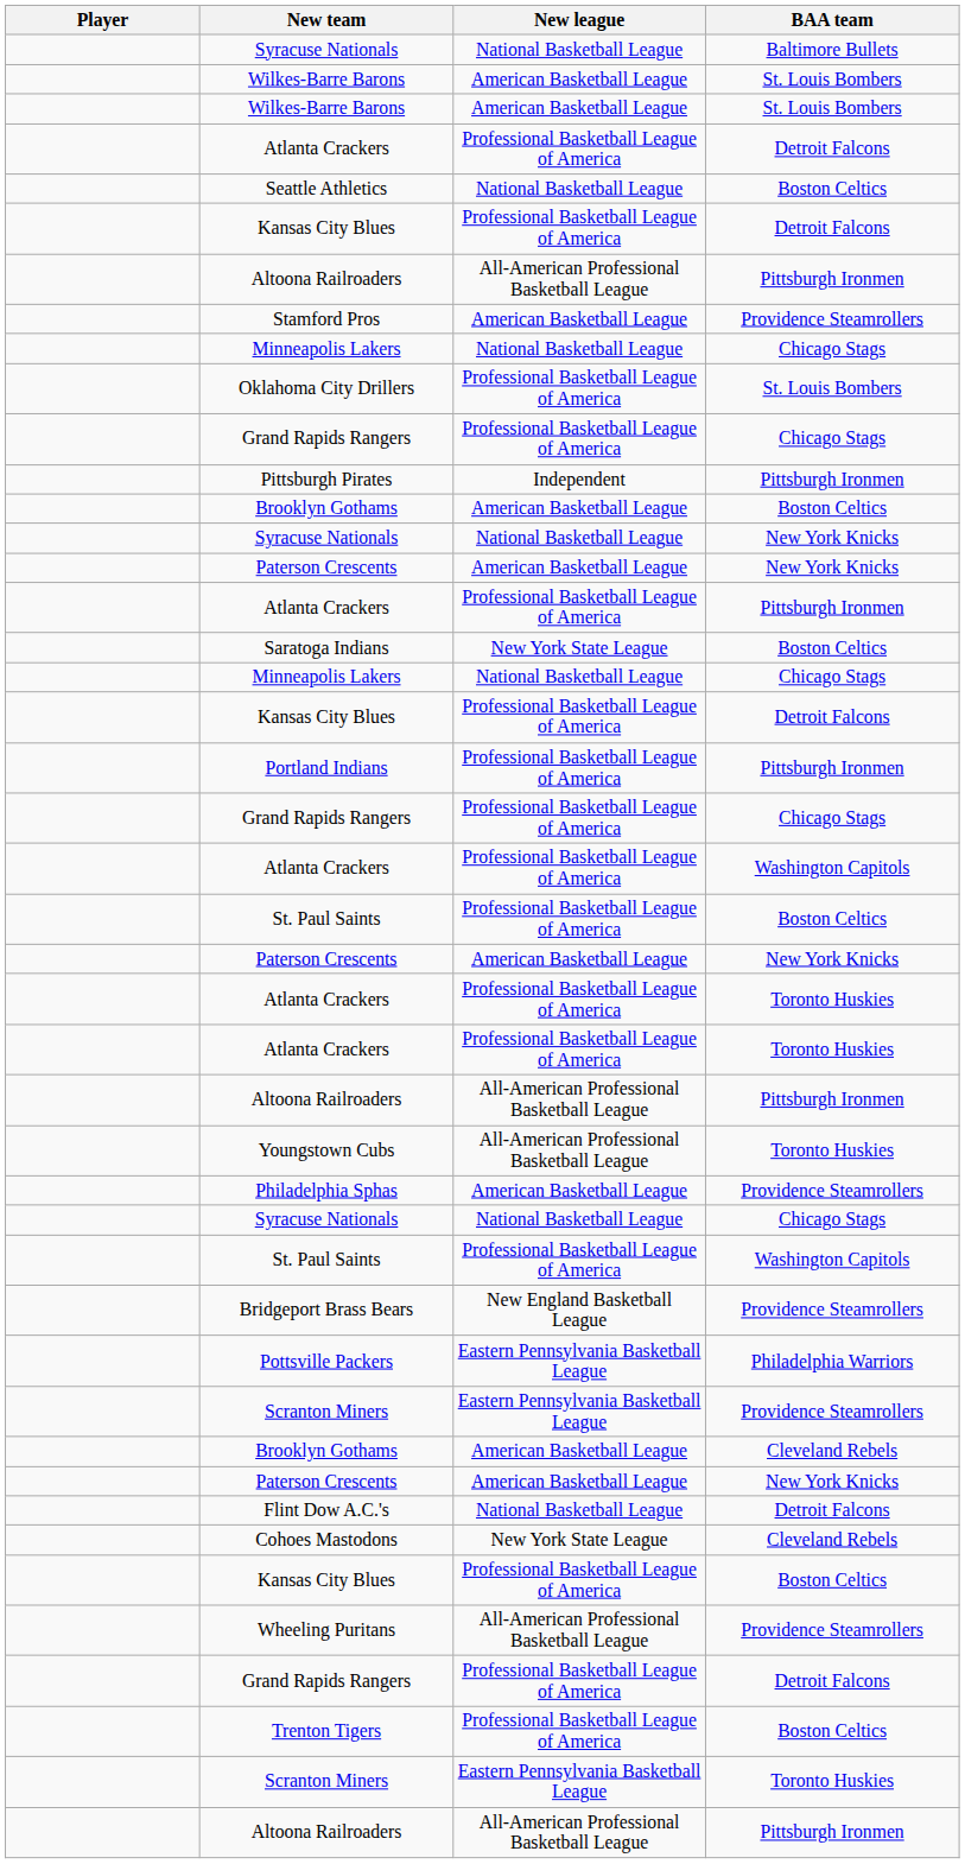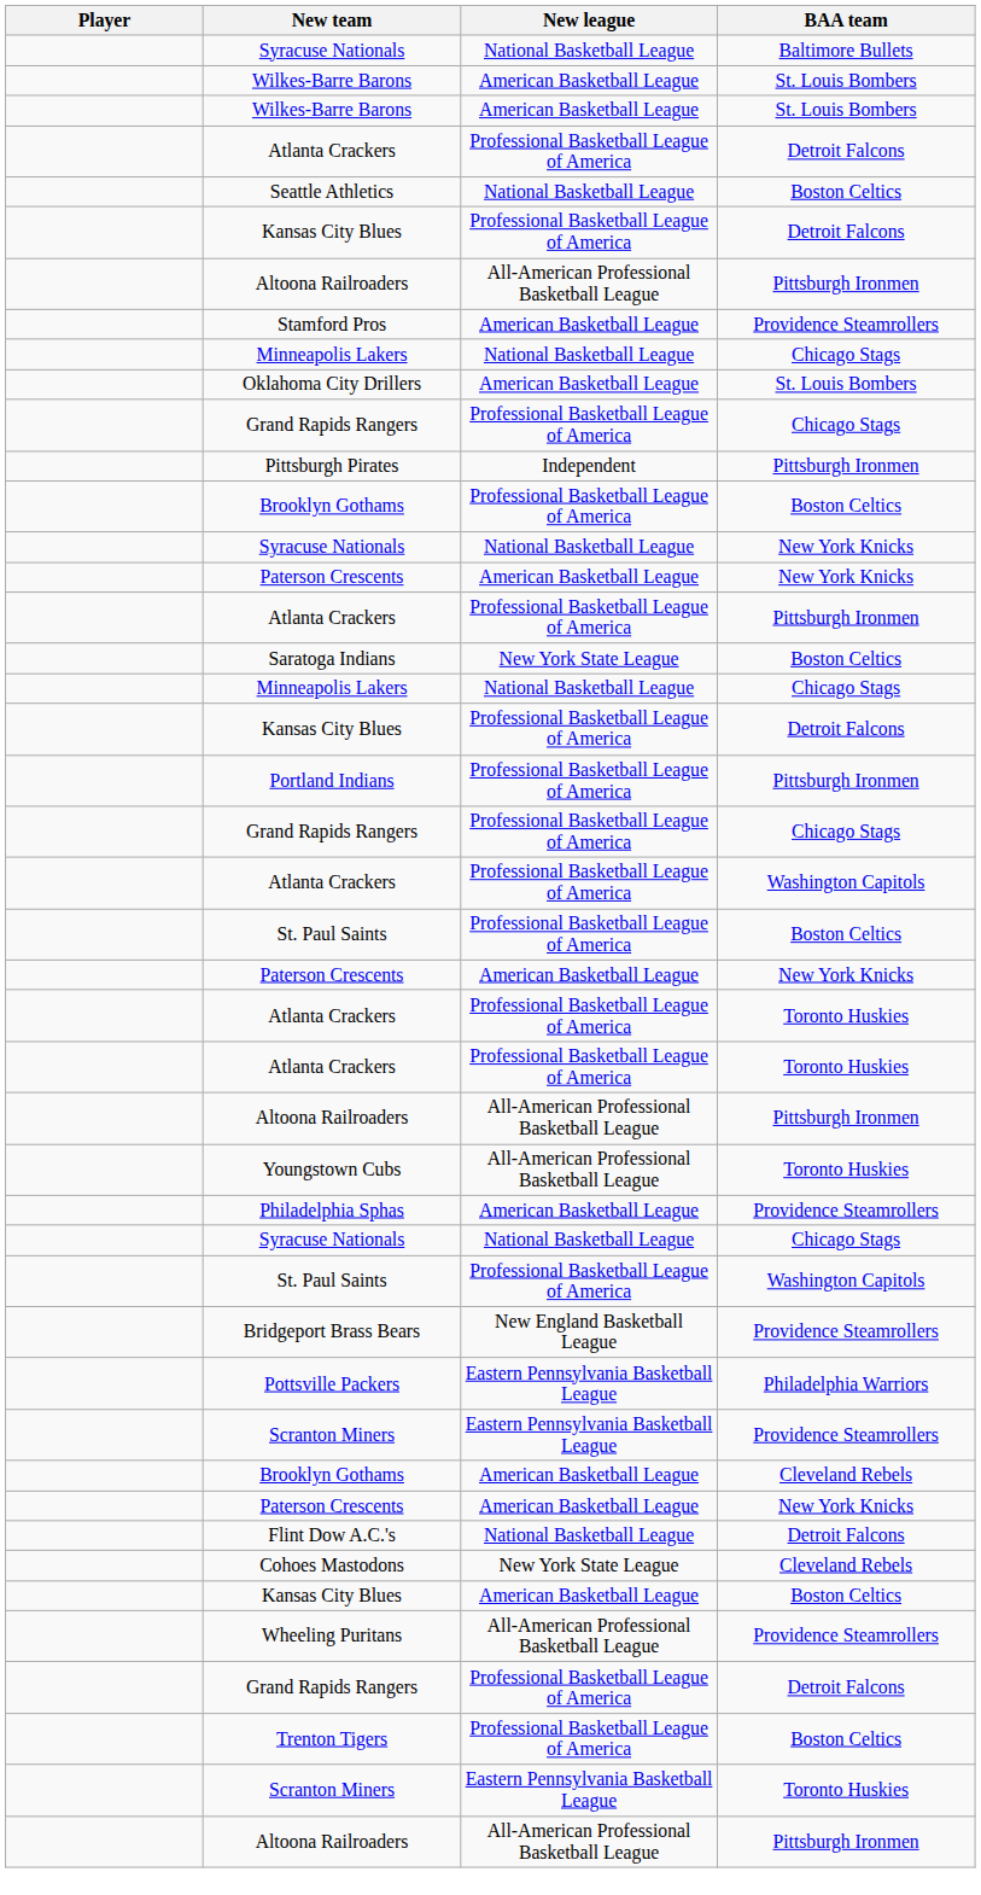Oklahoma City Drillers | New league: Professional Basketball League of America -> American Basketball League
Brooklyn Gothams / Boston Celtics | New league: American Basketball League -> Professional Basketball League of America
Kansas City Blues / Boston Celtics | New league: Professional Basketball League of America -> American Basketball League
